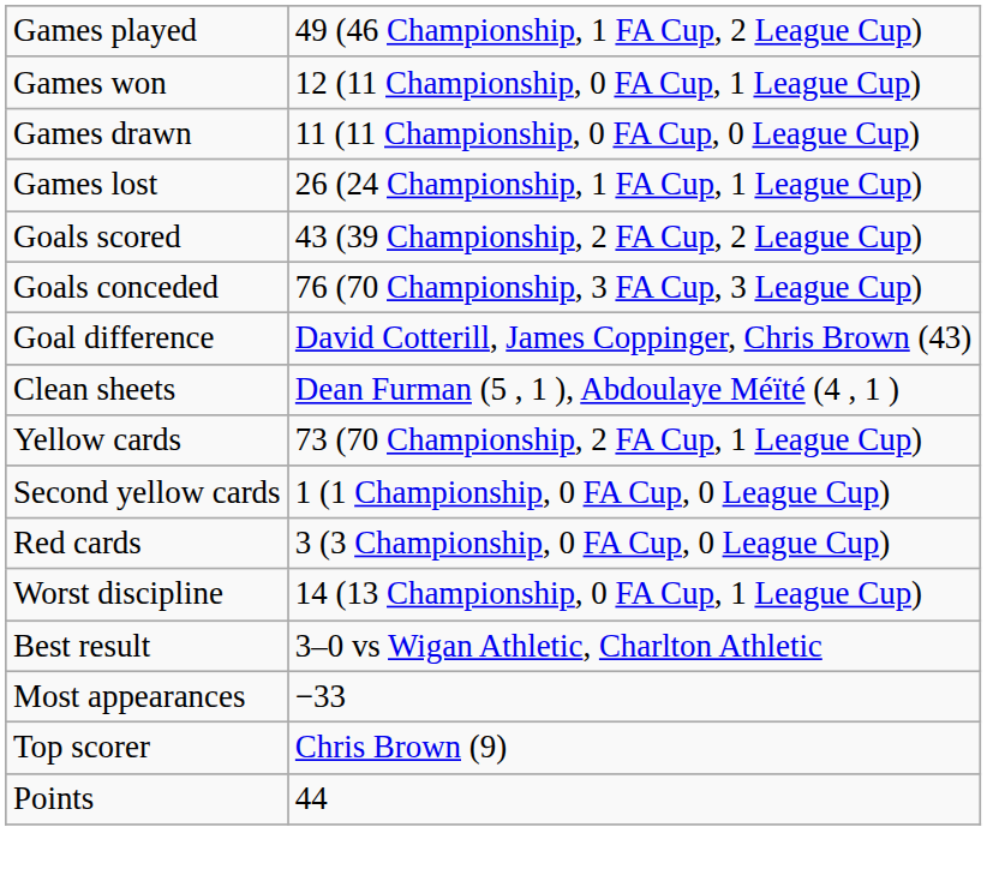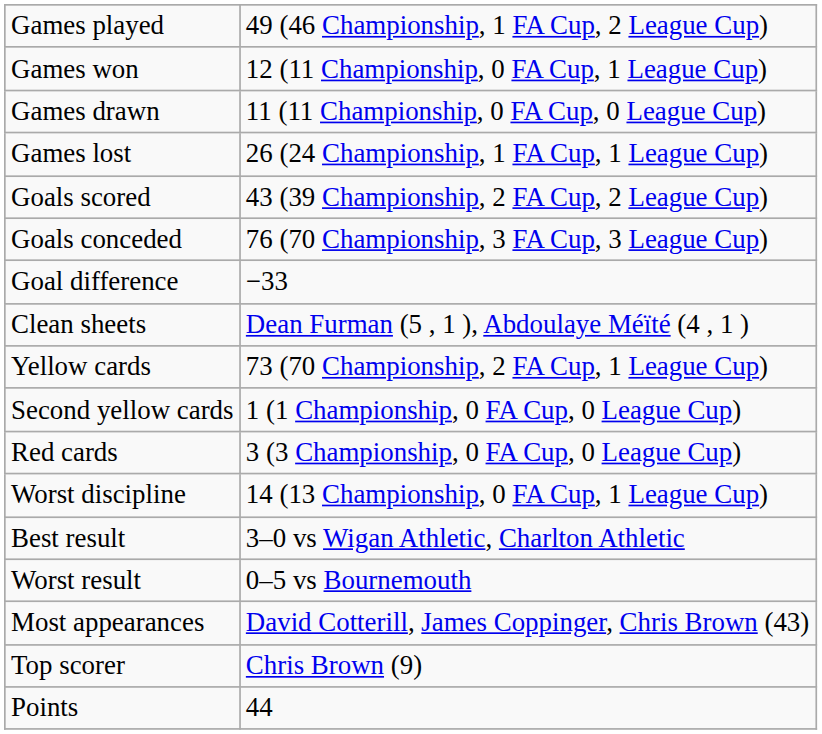Goal difference | column 2: David Cotterill, James Coppinger, Chris Brown (43) -> −33
+ row: Worst result | 0–5 vs Bournemouth
Most appearances | column 2: −33 -> David Cotterill, James Coppinger, Chris Brown (43)
